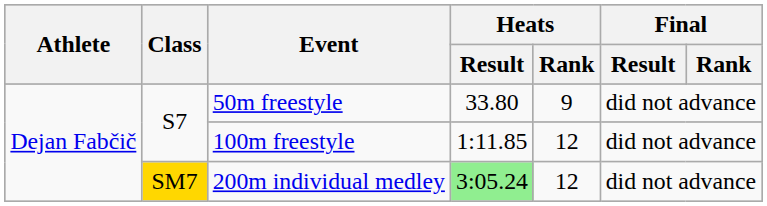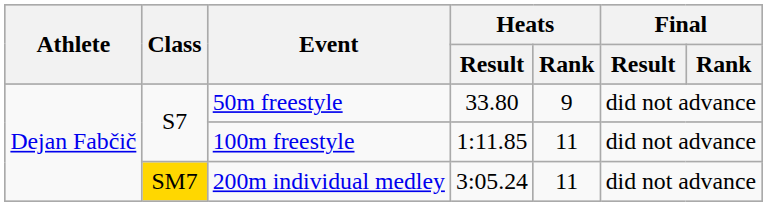100m freestyle | Heats / Rank: 12 -> 11
200m individual medley | Heats / Result: lightgreen background -> no background
200m individual medley | Heats / Rank: 12 -> 11
